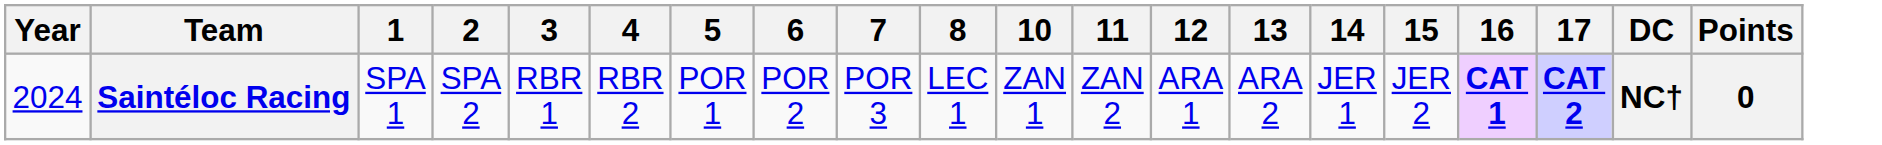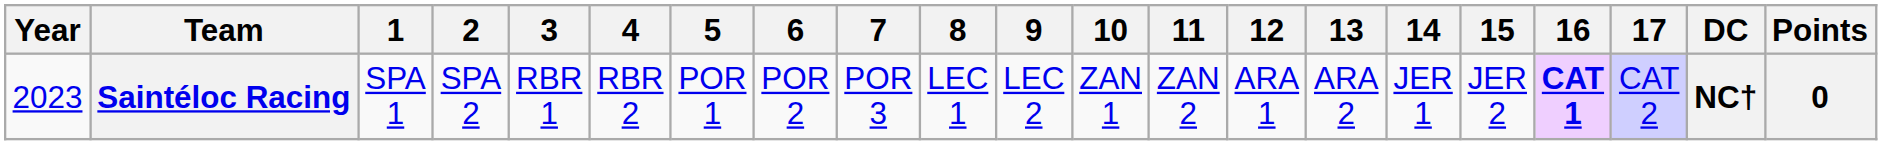+ column: 9 | LEC 2
Saintéloc Racing | Year: 2024 -> 2023
Saintéloc Racing | 17: bold -> normal
